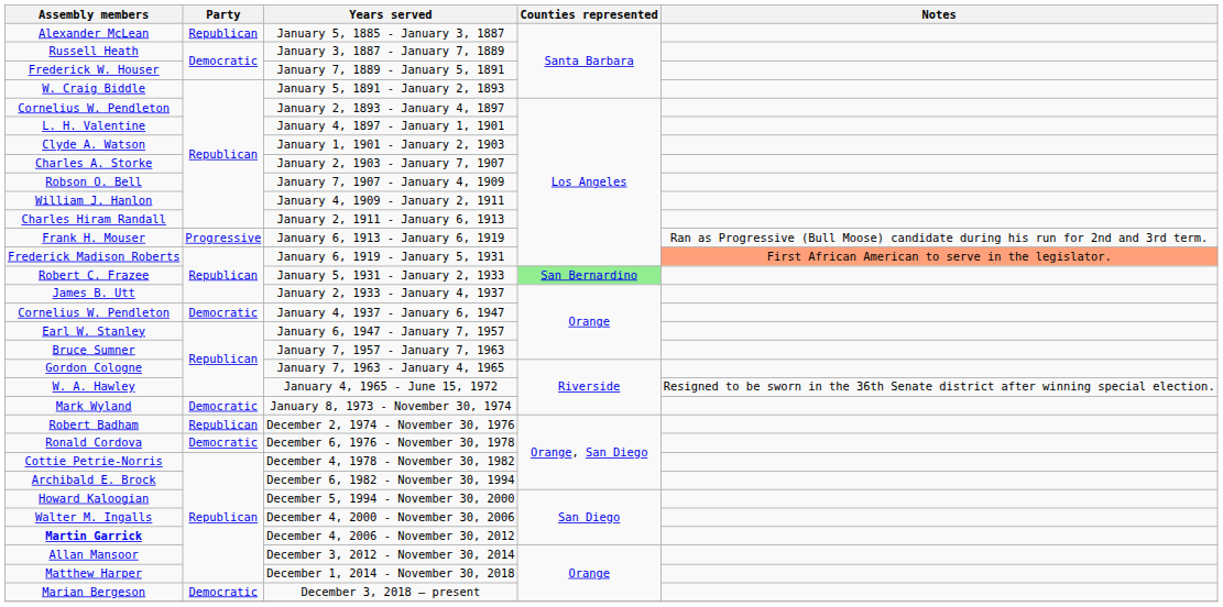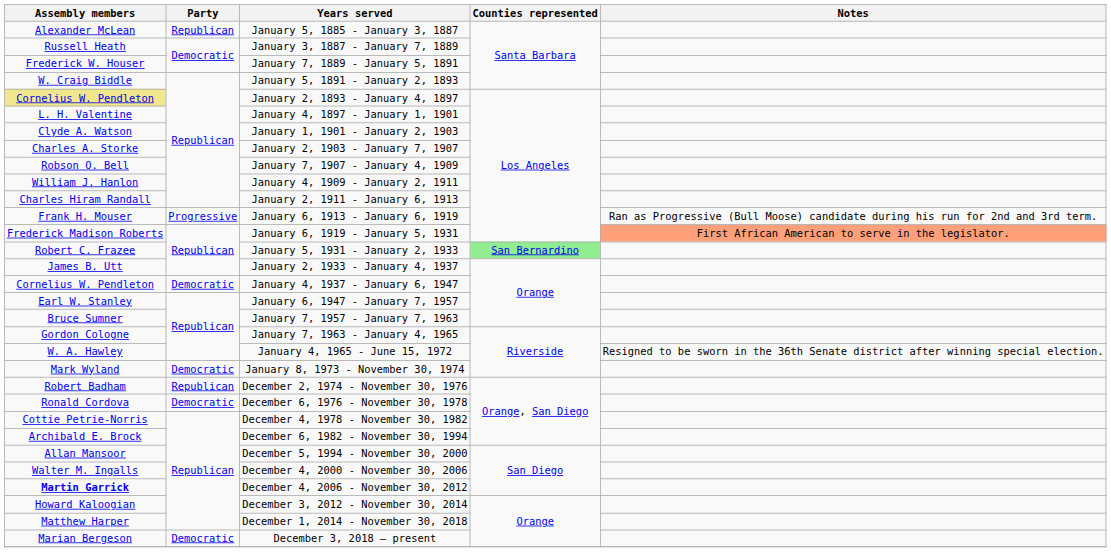January 2, 1893 - January 4, 1897 | Assembly members: no background -> khaki background
December 5, 1994 - November 30, 2000 | Assembly members: Howard Kaloogian -> Allan Mansoor
December 3, 2012 - November 30, 2014 | Assembly members: Allan Mansoor -> Howard Kaloogian
